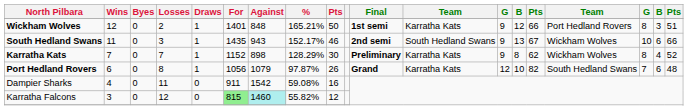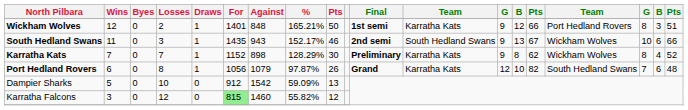Dampier Sharks | Wins: 4 -> 5
Dampier Sharks | Losses: 11 -> 10
Dampier Sharks | For: 911 -> 912
Dampier Sharks | %: 59.08% -> 59.09%
Dampier Sharks | column 9: 16 -> 13
Karratha Falcons | Against: paleturquoise background -> no background
